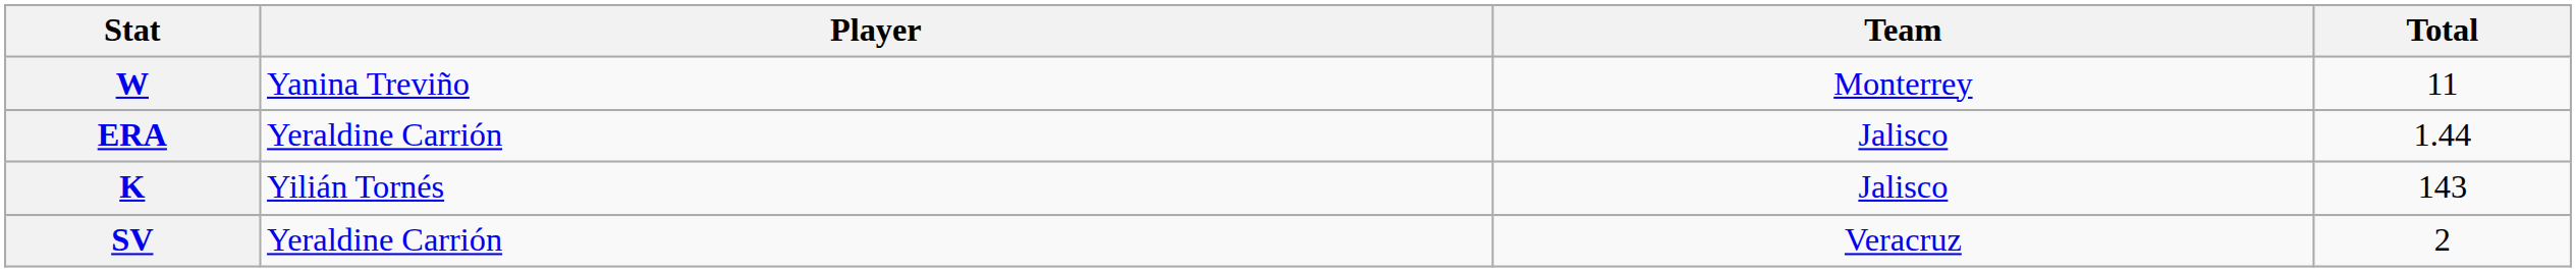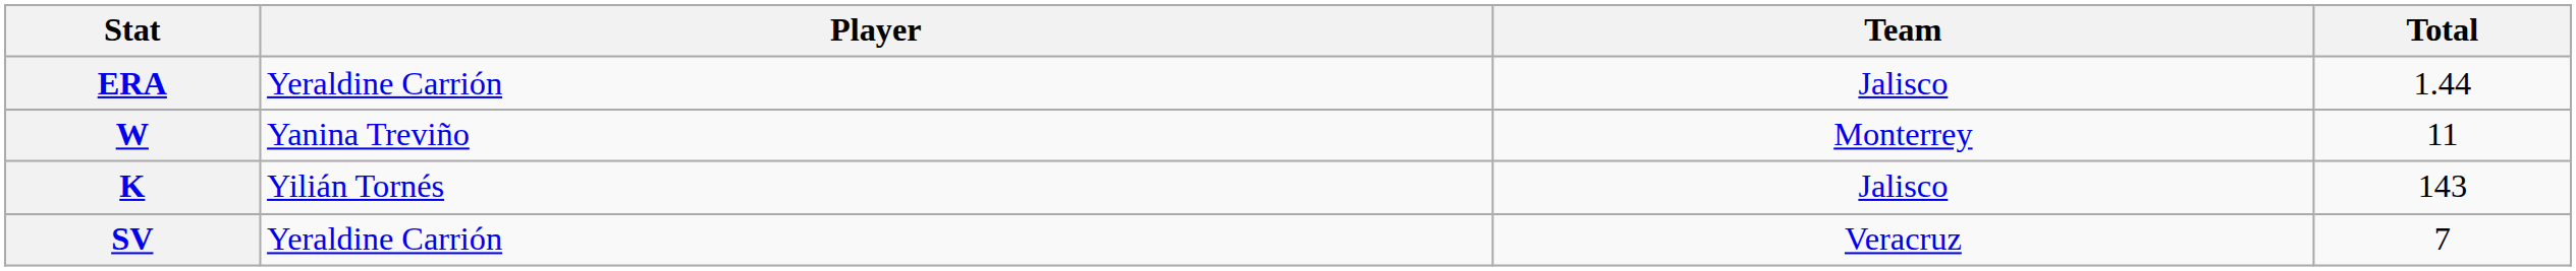rows swapped: W <-> ERA
SV | Total: 2 -> 7
